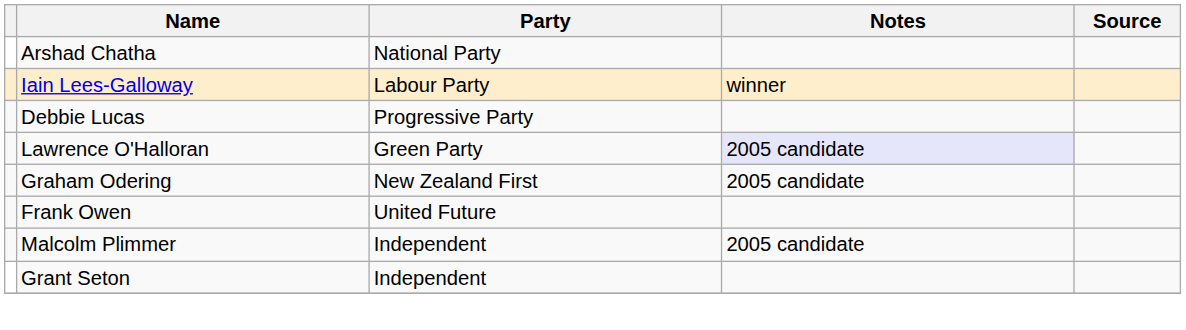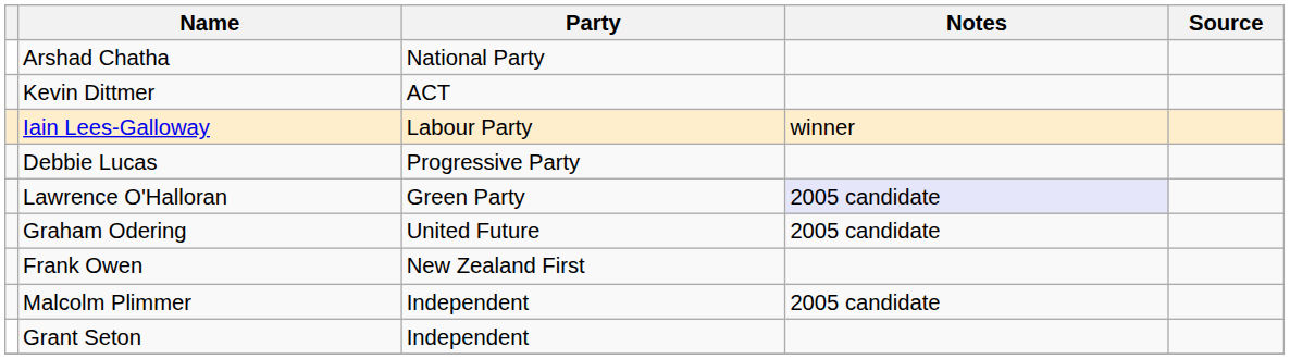+ row: Kevin Dittmer | ACT
Graham Odering | Party: New Zealand First -> United Future
Frank Owen | Party: United Future -> New Zealand First
